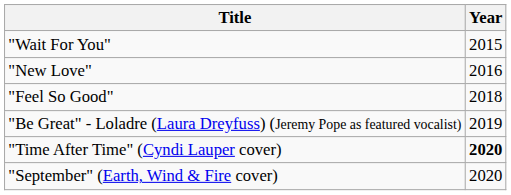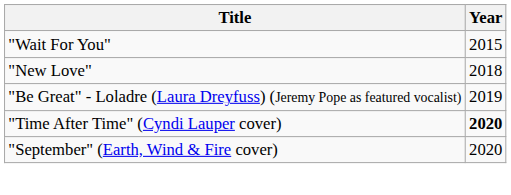"New Love" | Year: 2016 -> 2018
- row: "Feel So Good" | 2018
